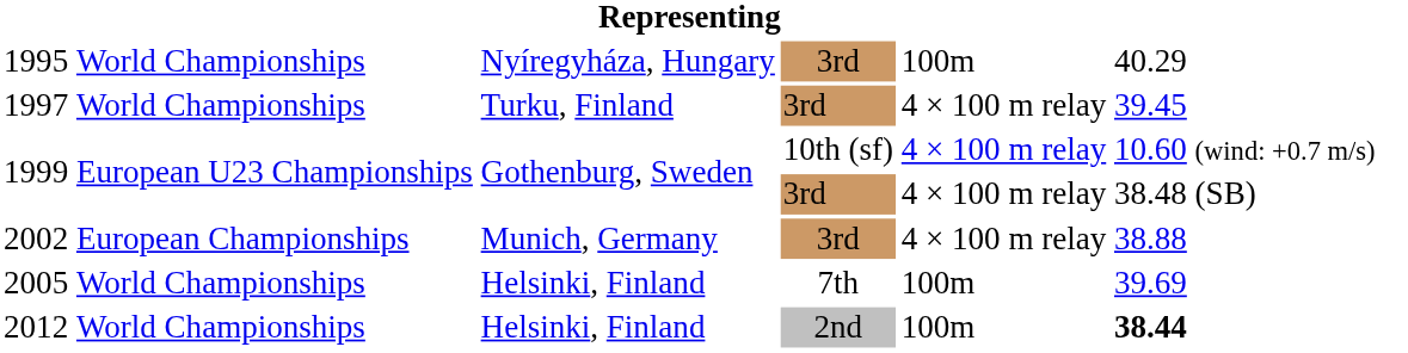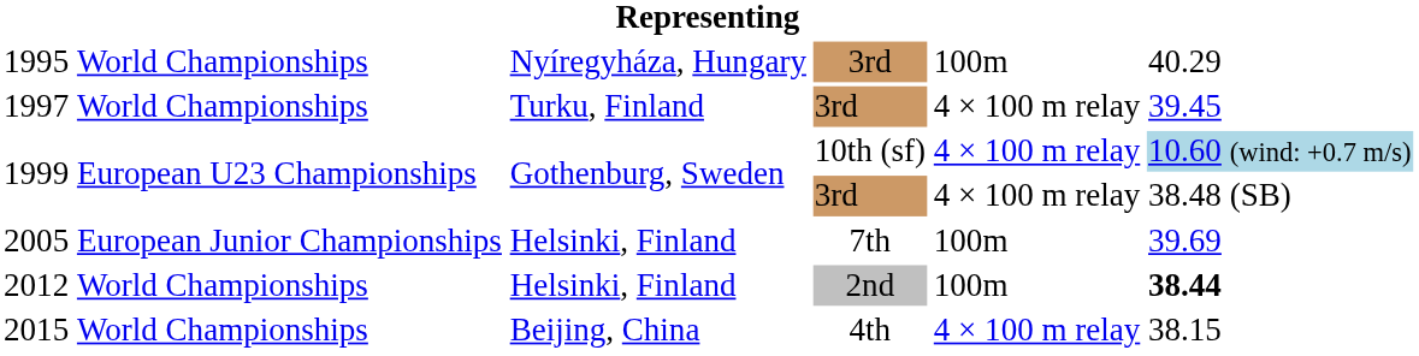1999 / 10th (sf) | column 6: no background -> lightblue background
- row: 2002 | European Championships | Munich, Germany | 3rd | 4 × 100 m relay | 38.88
2005 | column 2: World Championships -> European Junior Championships
+ row: 2015 | World Championships | Beijing, China | 4th | 4 × 100 m relay | 38.15
